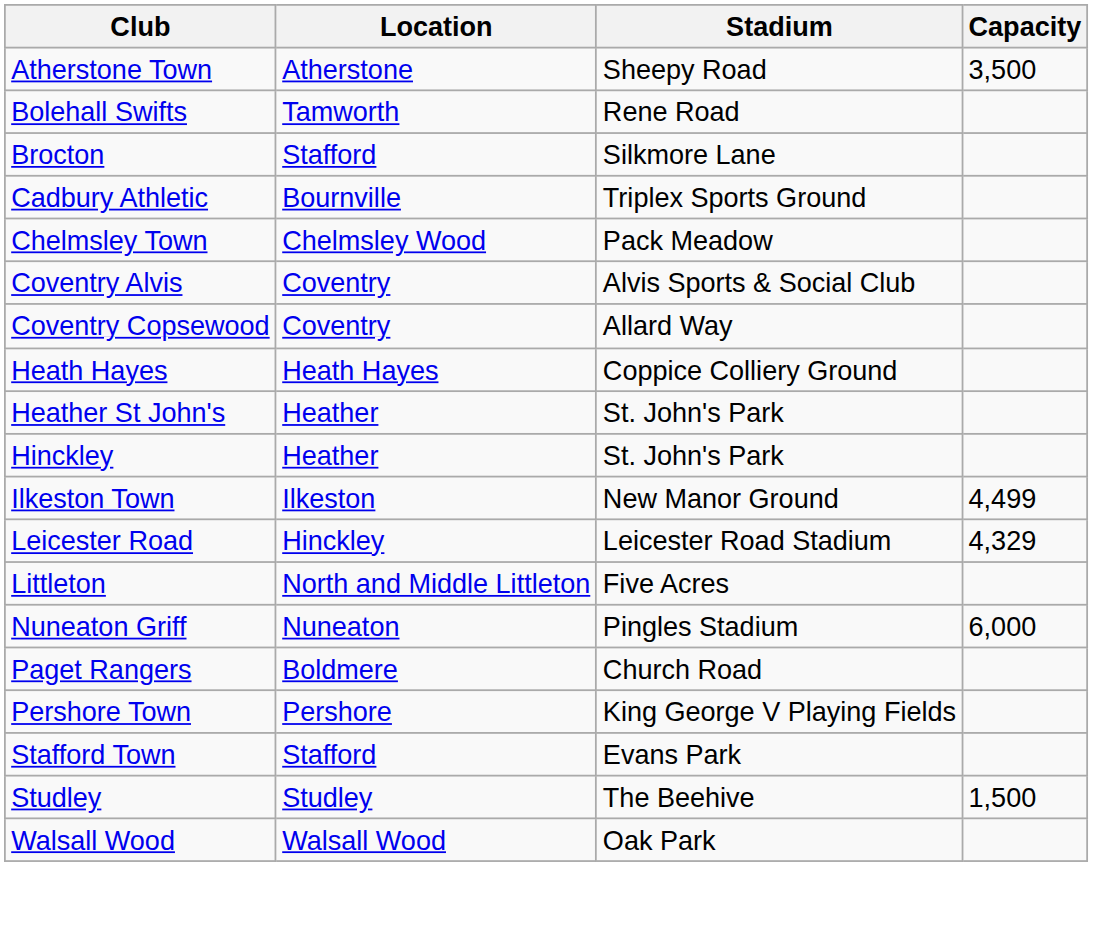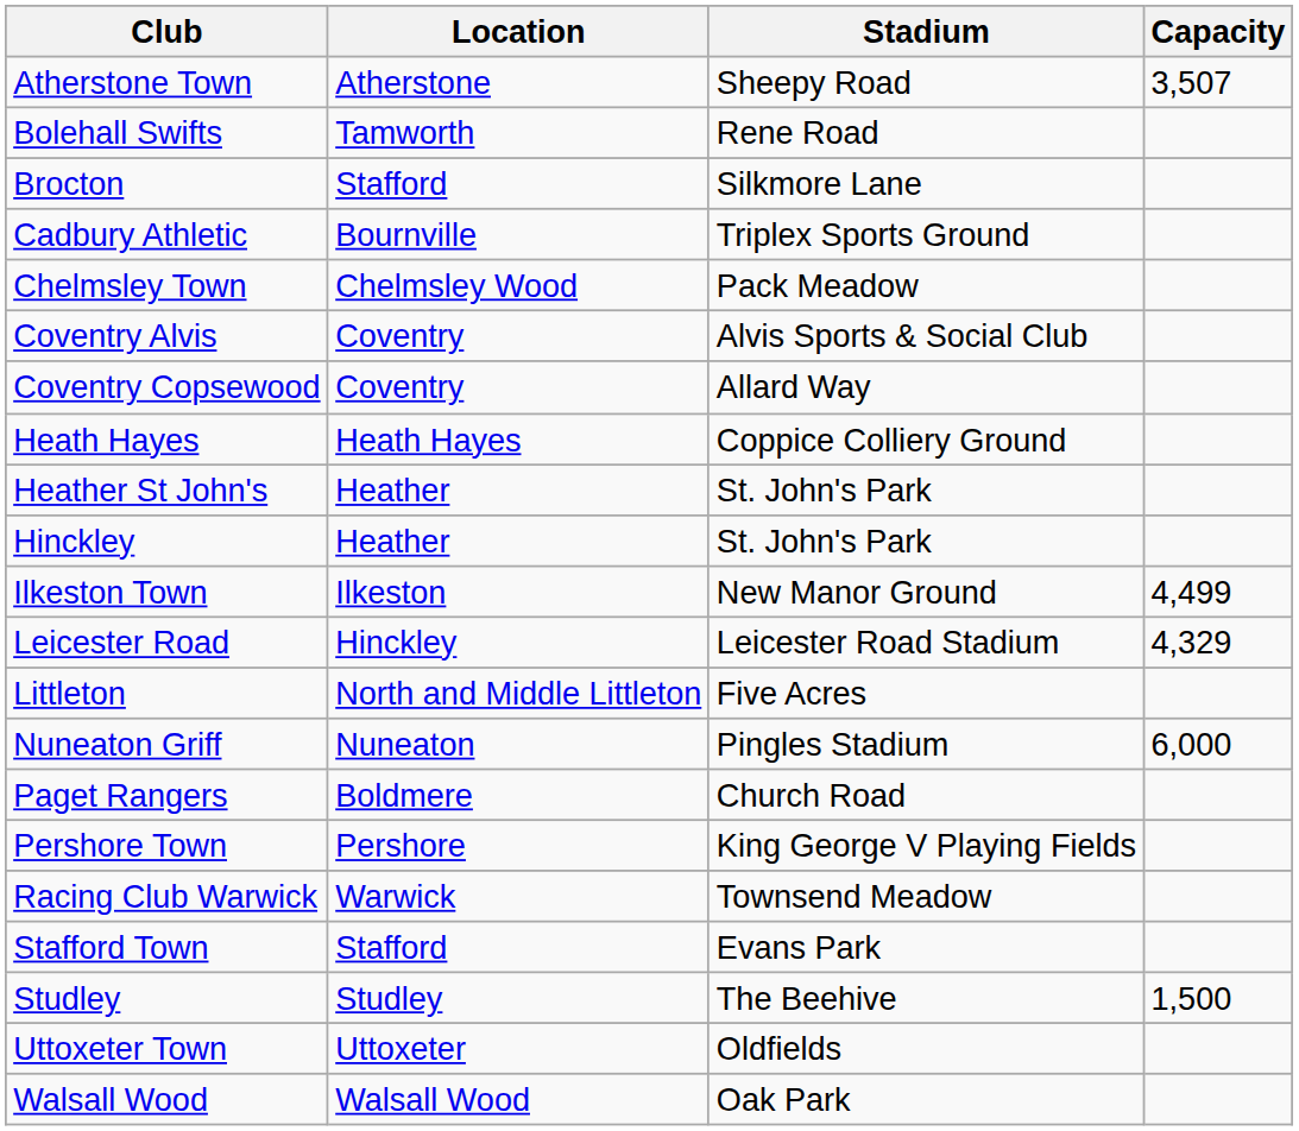Atherstone Town | Capacity: 3,500 -> 3,507
+ row: Racing Club Warwick | Warwick | Townsend Meadow
+ row: Uttoxeter Town | Uttoxeter | Oldfields
